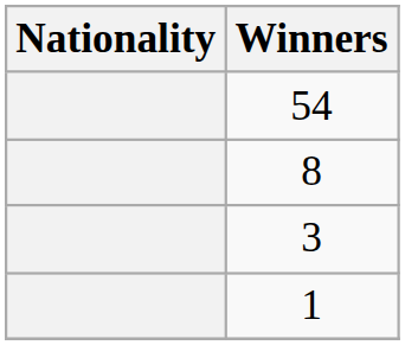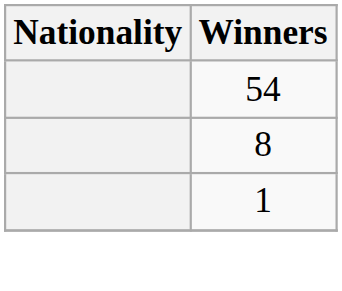- row: 3
